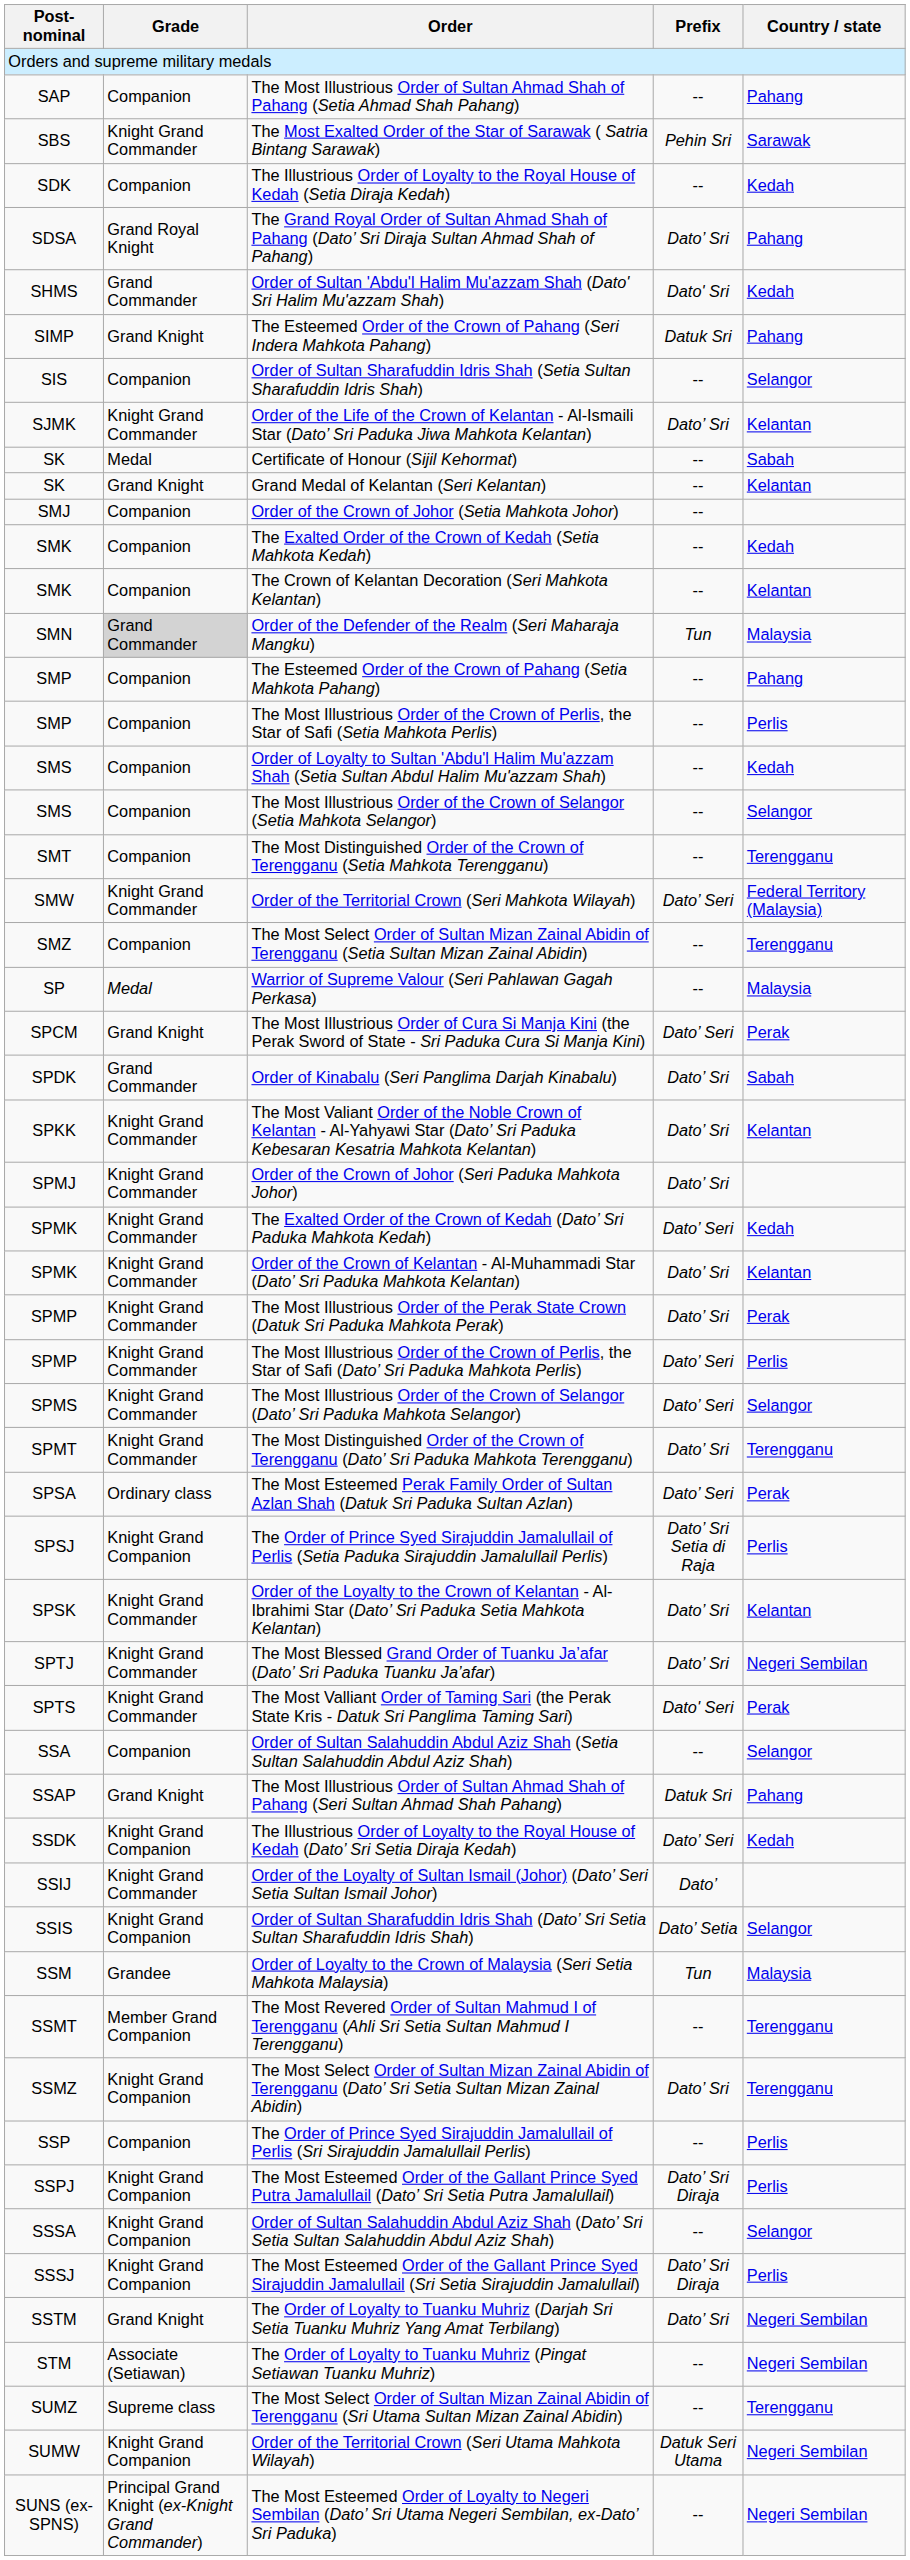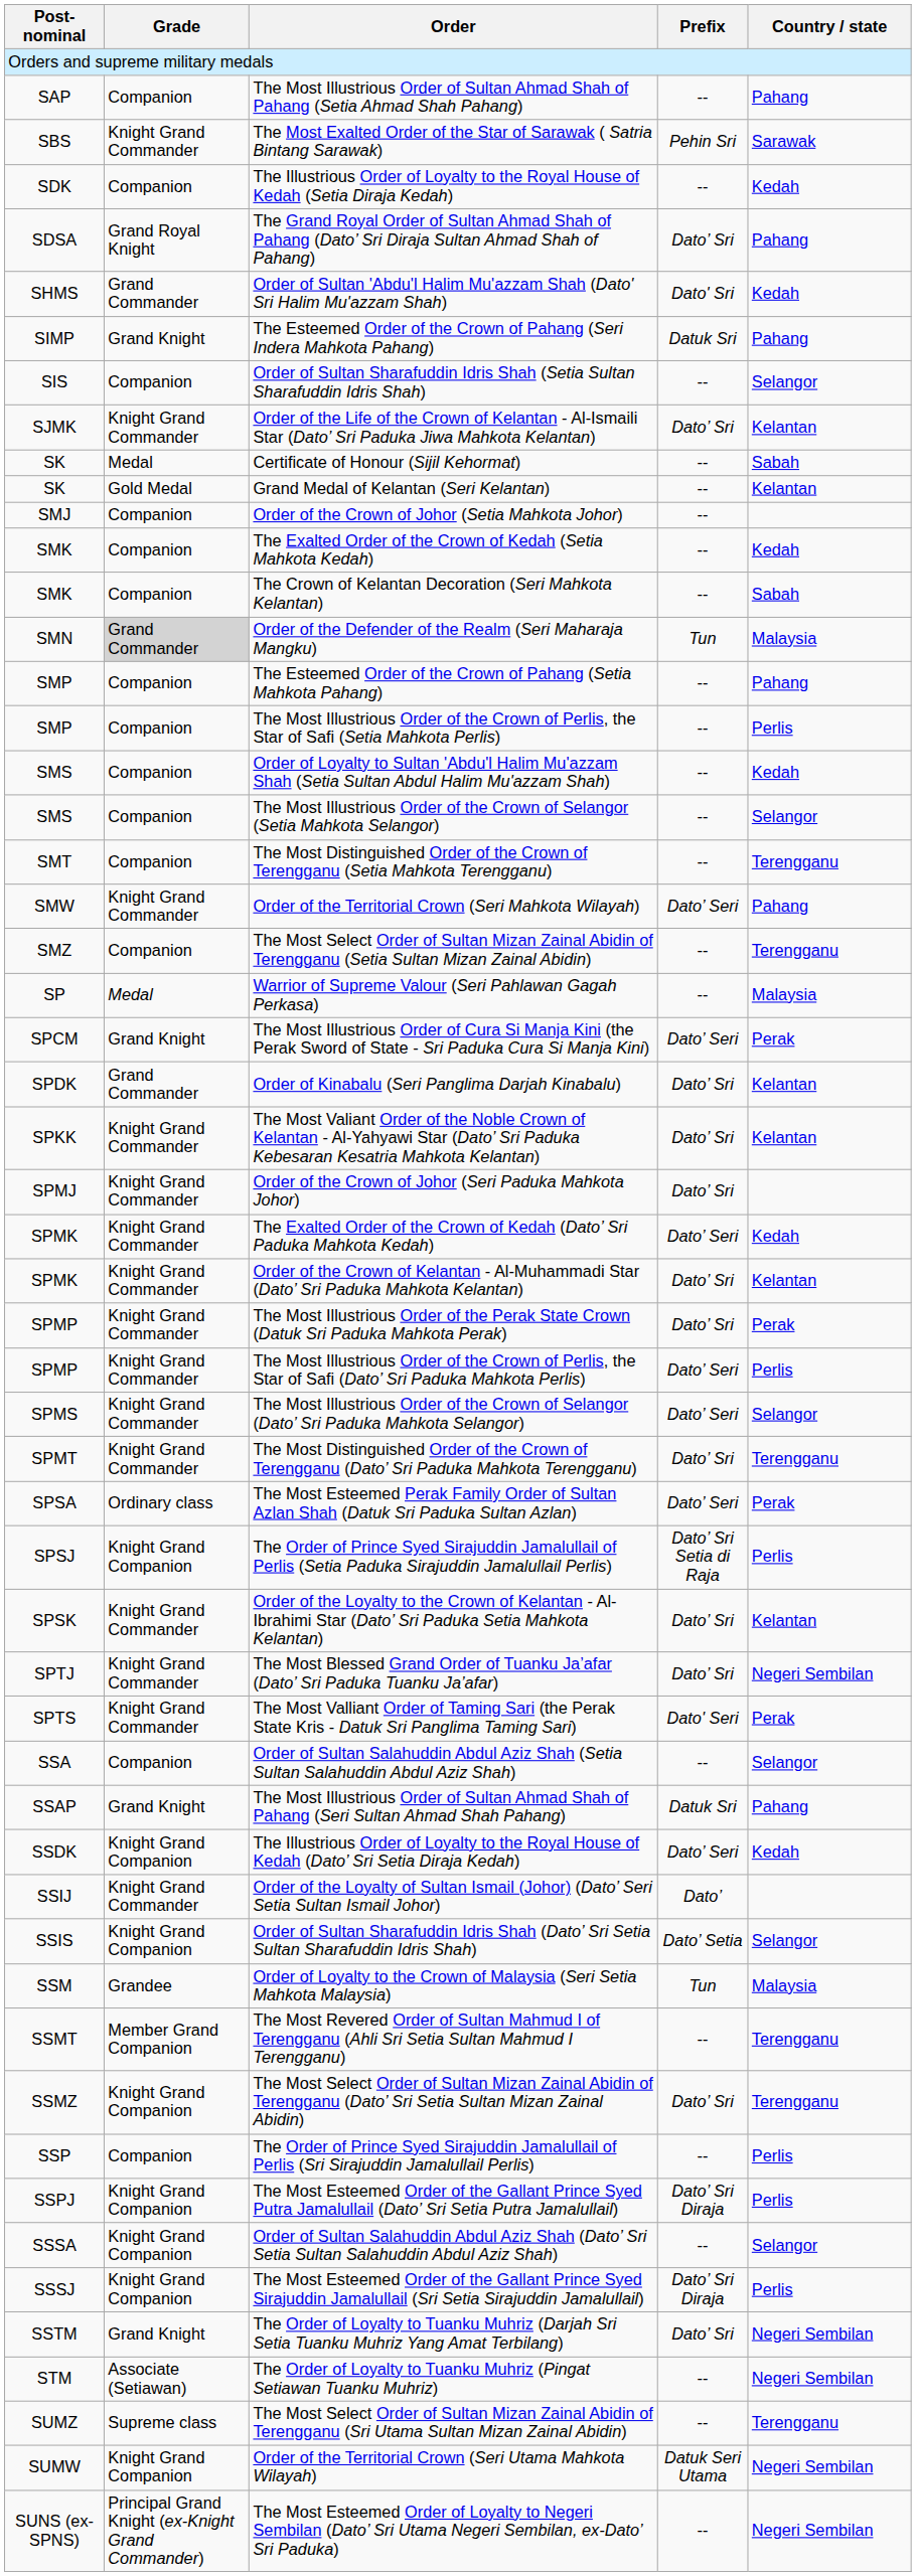Grand Medal of Kelantan (Seri Kelantan) | Grade: Grand Knight -> Gold Medal
The Crown of Kelantan Decoration (Seri Mahkota Kelantan) | Country / state: Kelantan -> Sabah
Order of the Territorial Crown (Seri Mahkota Wilayah) | Country / state: Federal Territory (Malaysia) -> Pahang
Order of Kinabalu (Seri Panglima Darjah Kinabalu) | Country / state: Sabah -> Kelantan
